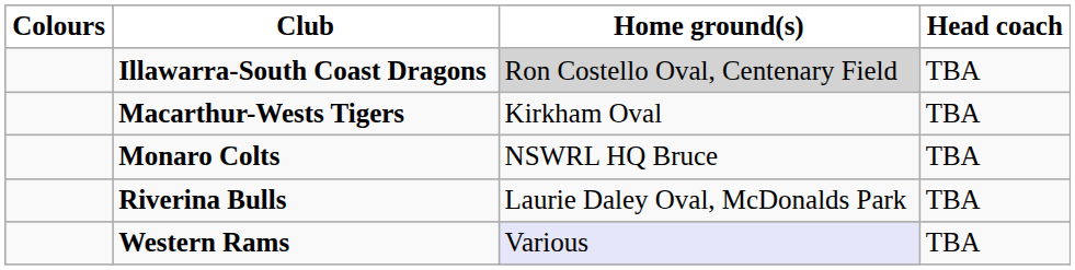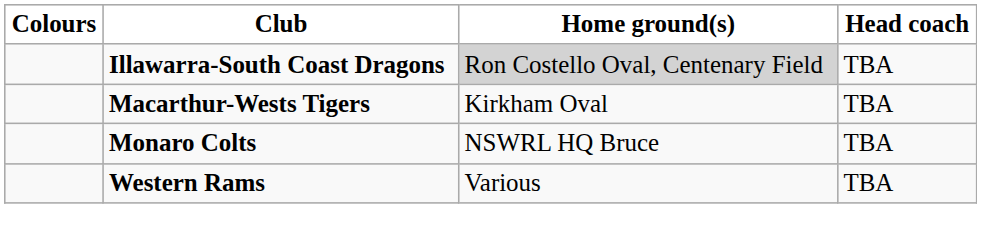- row: Riverina Bulls | Laurie Daley Oval, McDonalds Park | TBA
Western Rams | Home ground(s): lavender background -> no background
